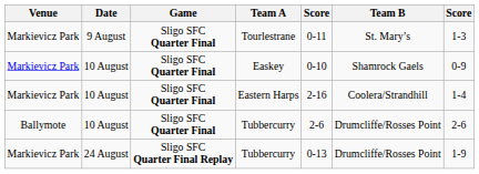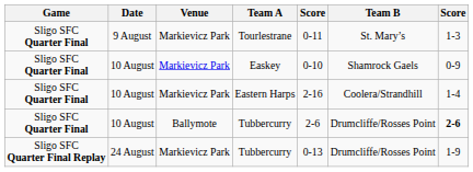columns swapped: Game <-> Venue
10 August / Tubbercurry | column 7: normal -> bold
